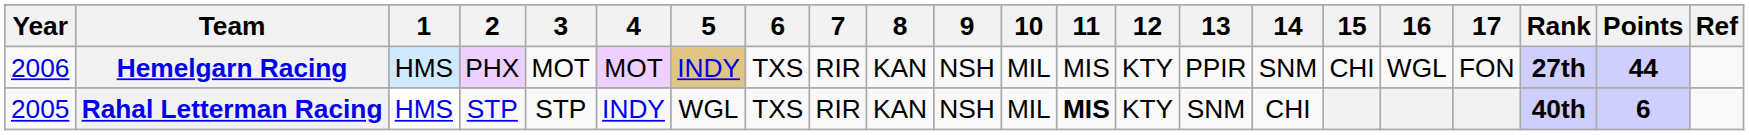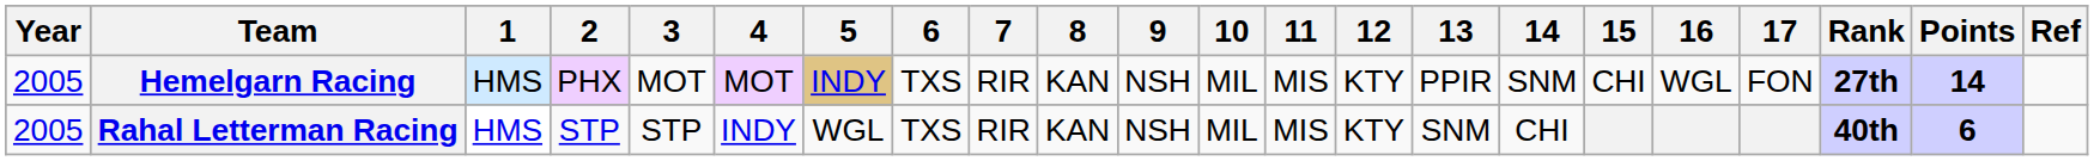Hemelgarn Racing | Year: 2006 -> 2005
Hemelgarn Racing | Points: 44 -> 14
Rahal Letterman Racing | 11: bold -> normal
